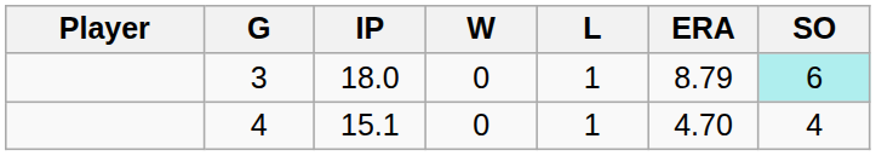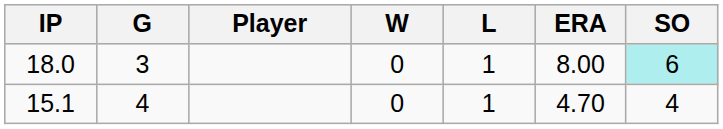columns swapped: Player <-> IP
3 | ERA: 8.79 -> 8.00
